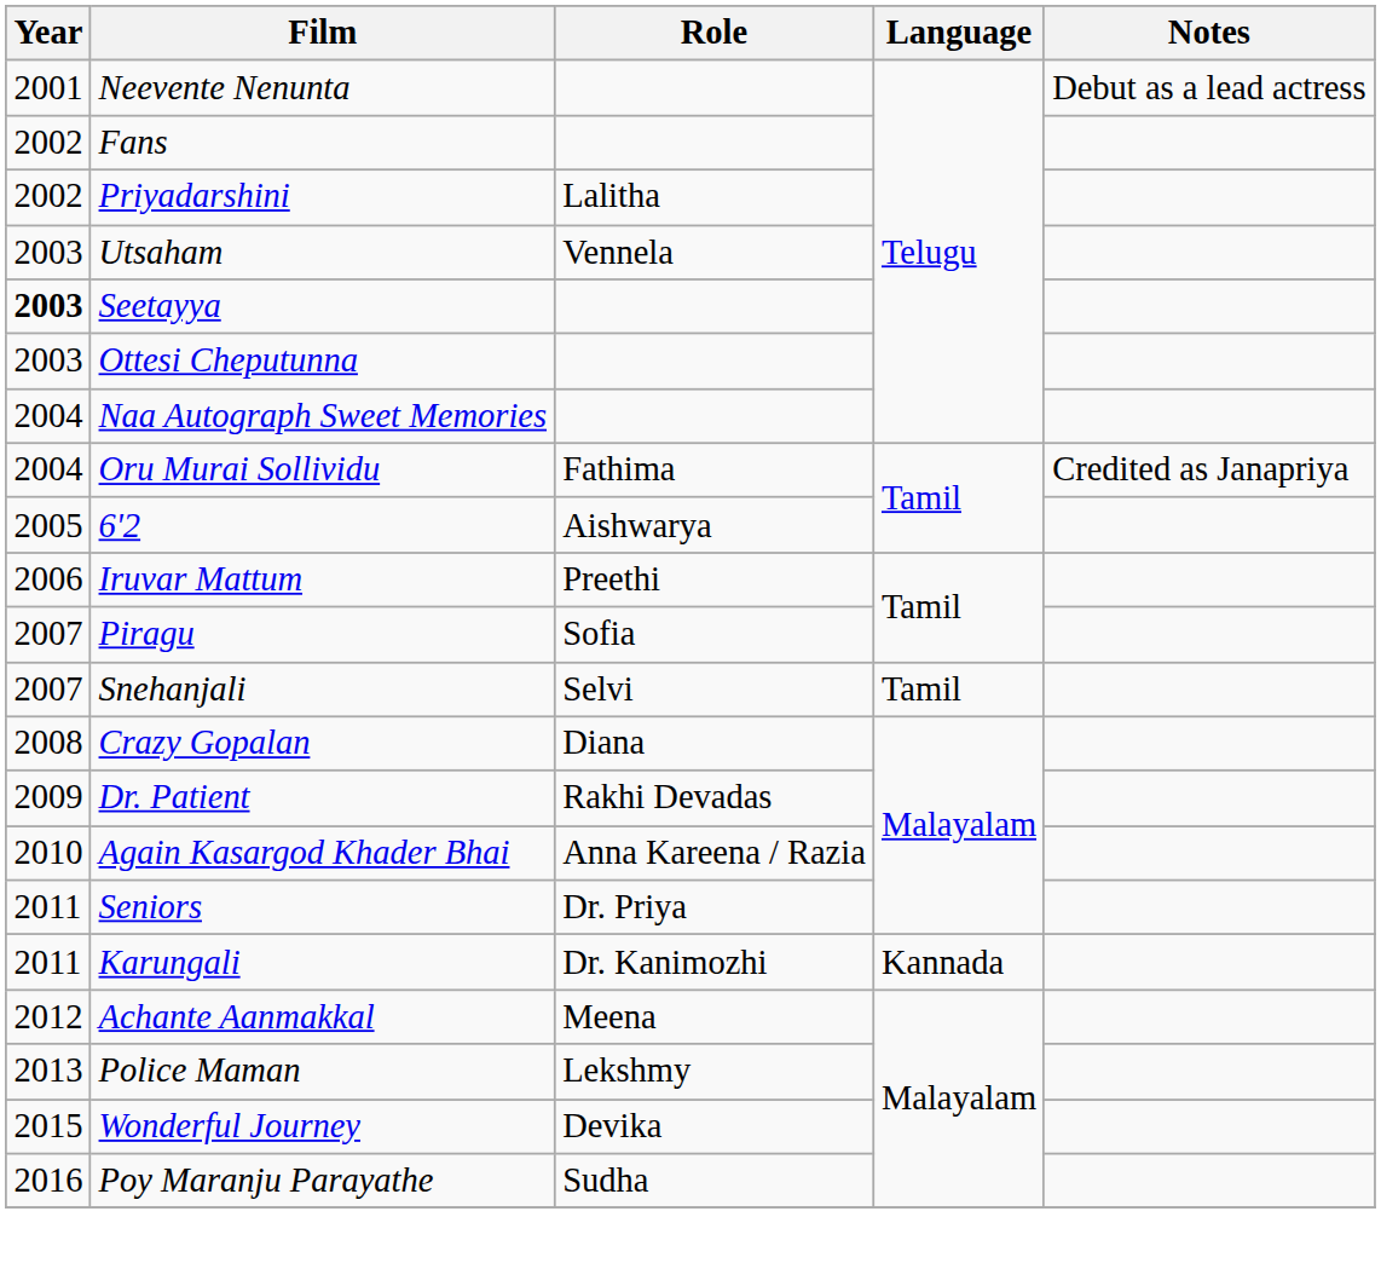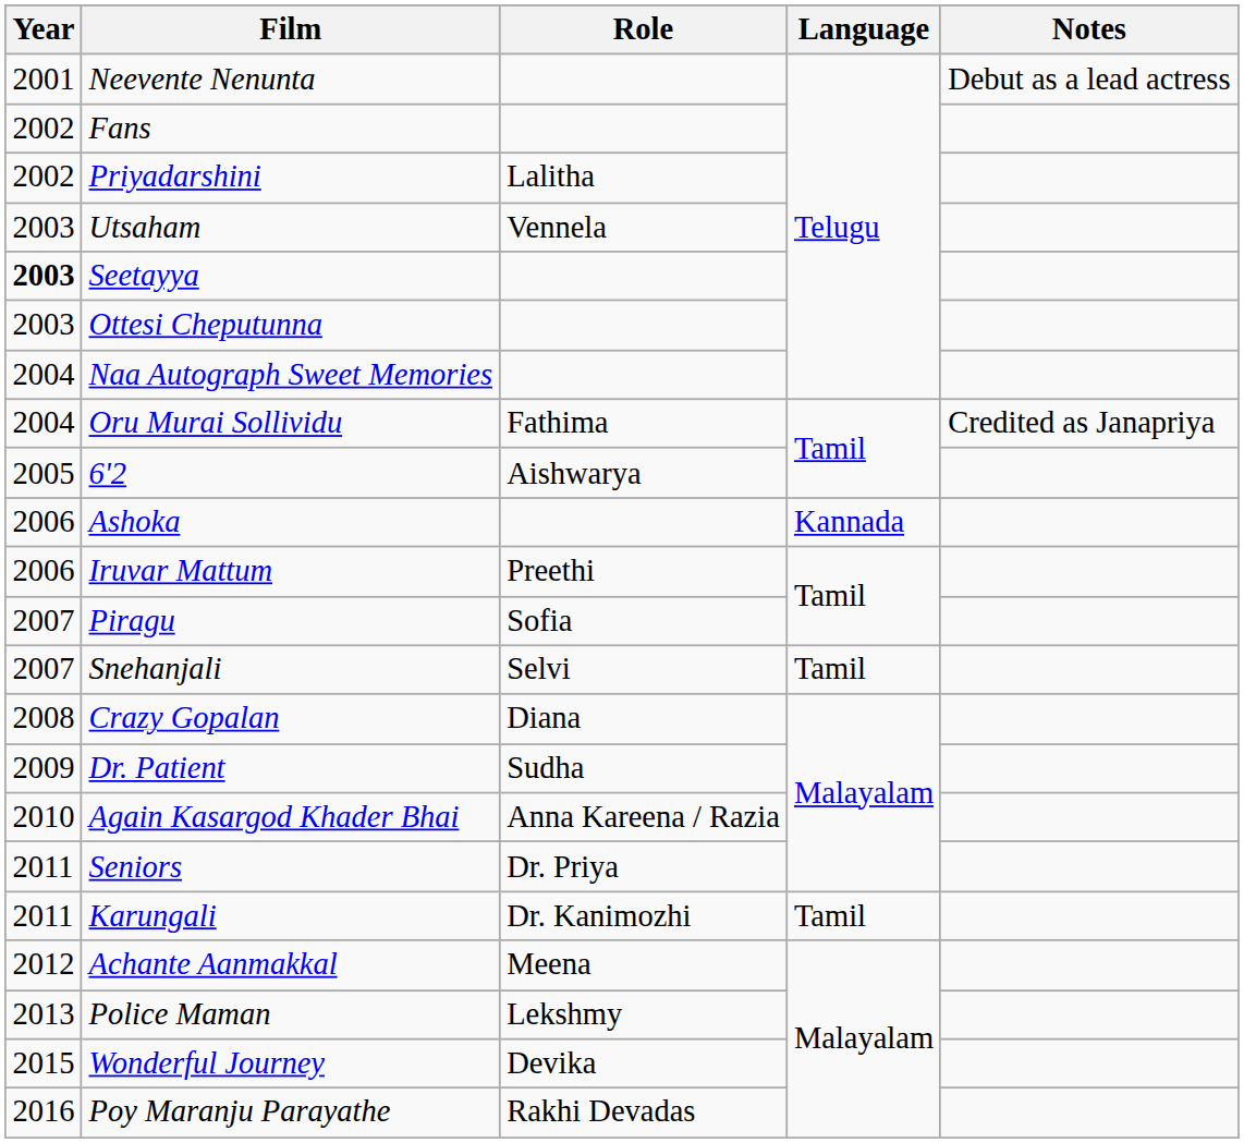+ row: 2006 | Ashoka | Kannada
Dr. Patient | Role: Rakhi Devadas -> Sudha
Karungali | Language: Kannada -> Tamil
Poy Maranju Parayathe | Role: Sudha -> Rakhi Devadas
